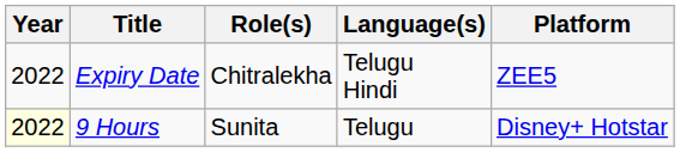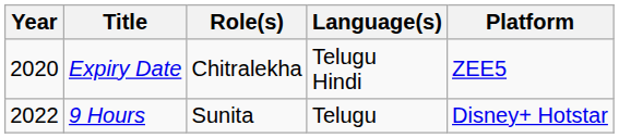Expiry Date | Year: 2022 -> 2020
9 Hours | Year: lightyellow background -> no background
